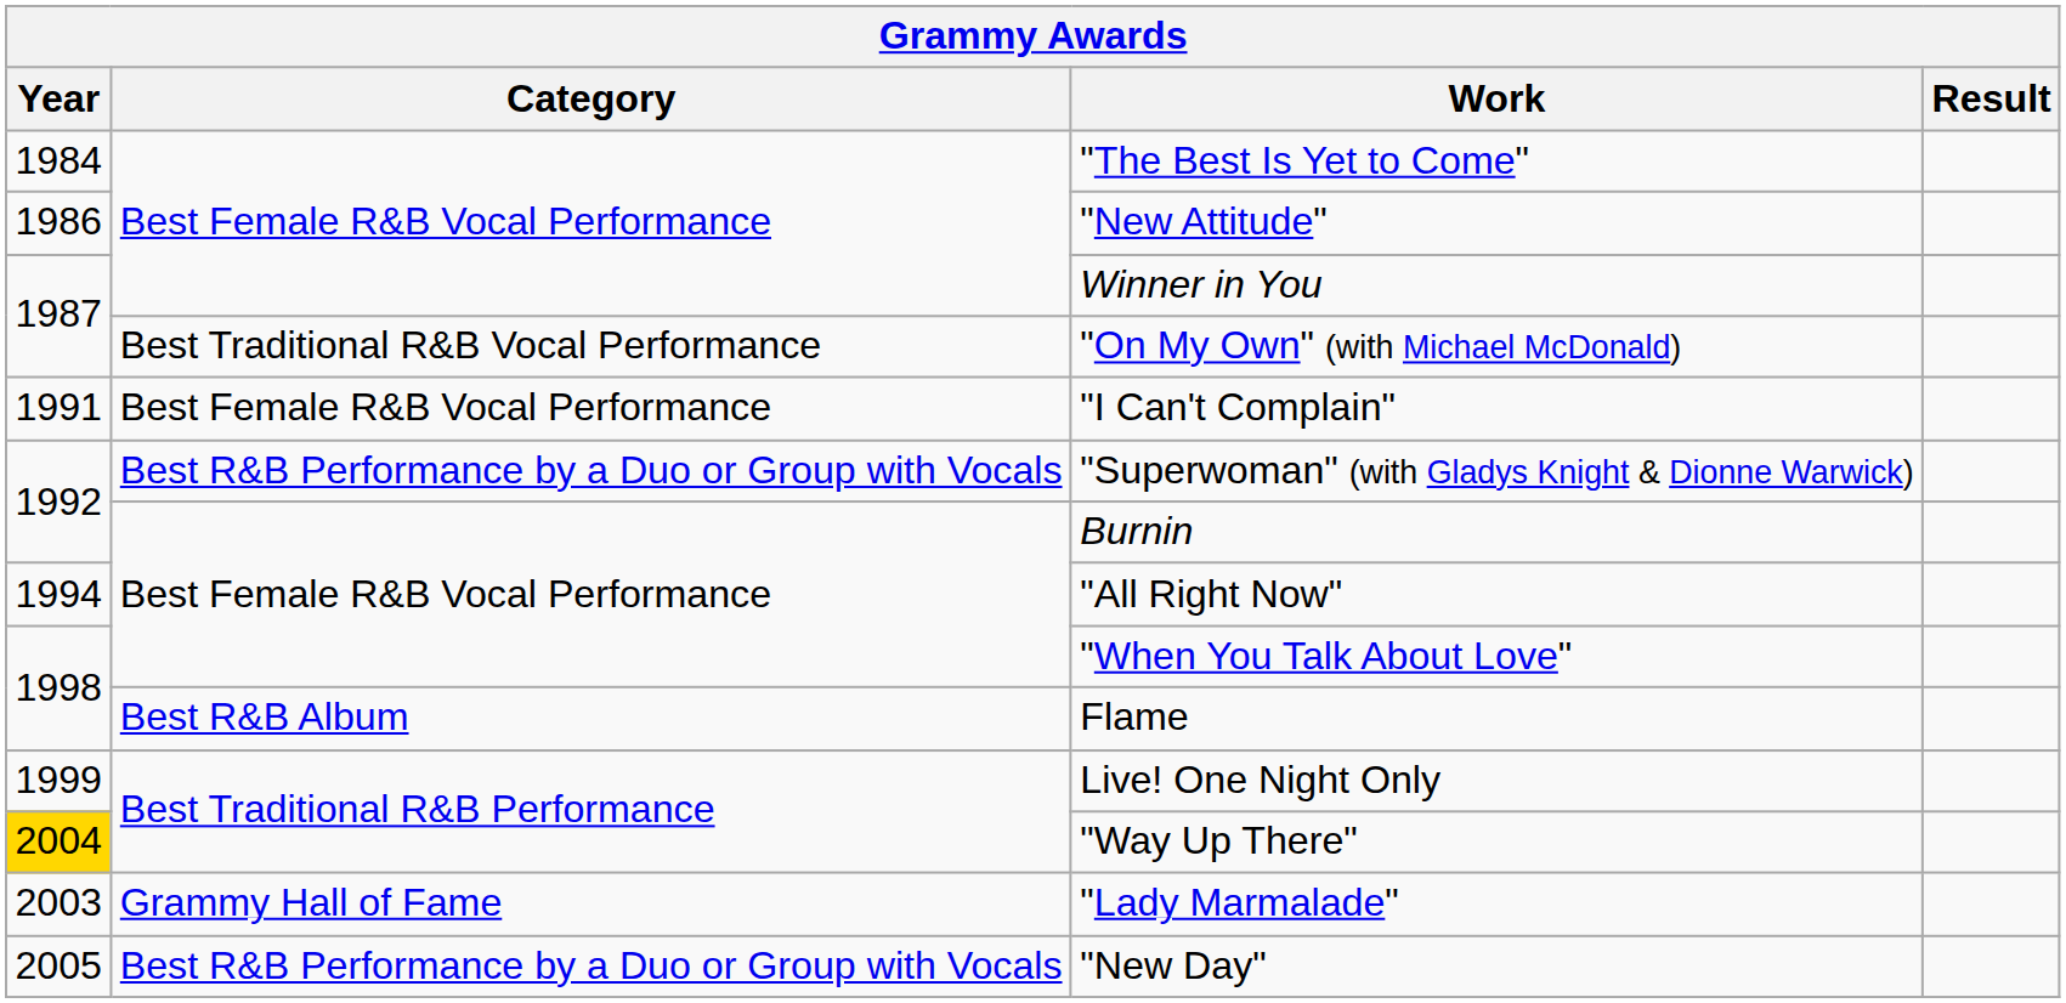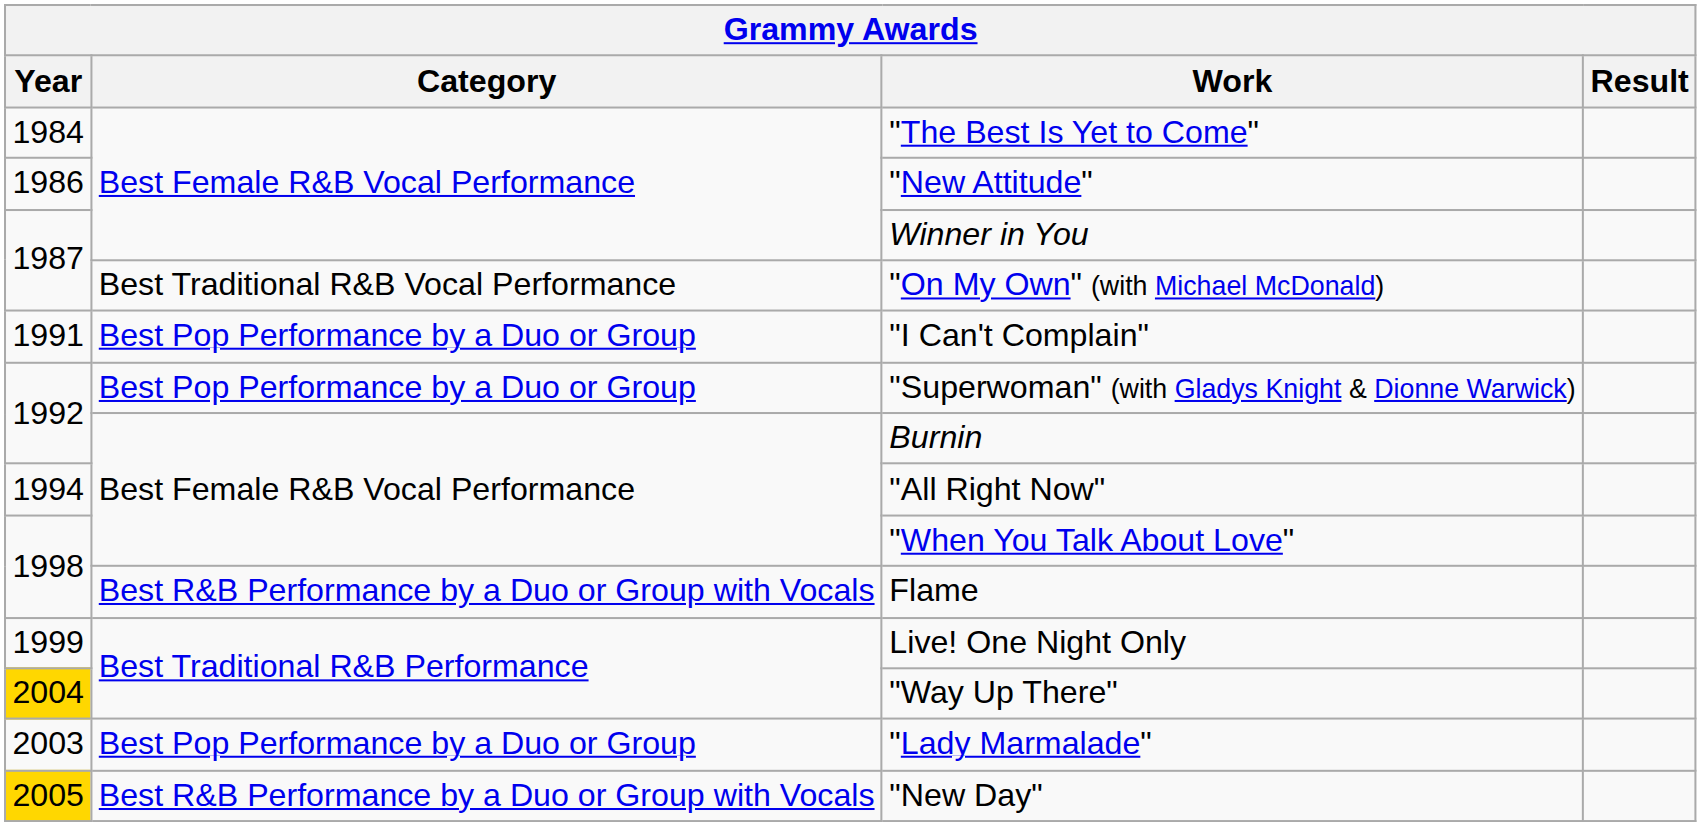"I Can't Complain" | Category: Best Female R&B Vocal Performance -> Best Pop Performance by a Duo or Group
"Superwoman" (with Gladys Knight & Dionne Warwick) | Category: Best R&B Performance by a Duo or Group with Vocals -> Best Pop Performance by a Duo or Group
Flame | Category: Best R&B Album -> Best R&B Performance by a Duo or Group with Vocals
"Lady Marmalade" | Category: Grammy Hall of Fame -> Best Pop Performance by a Duo or Group
"New Day" | Year: no background -> gold background
